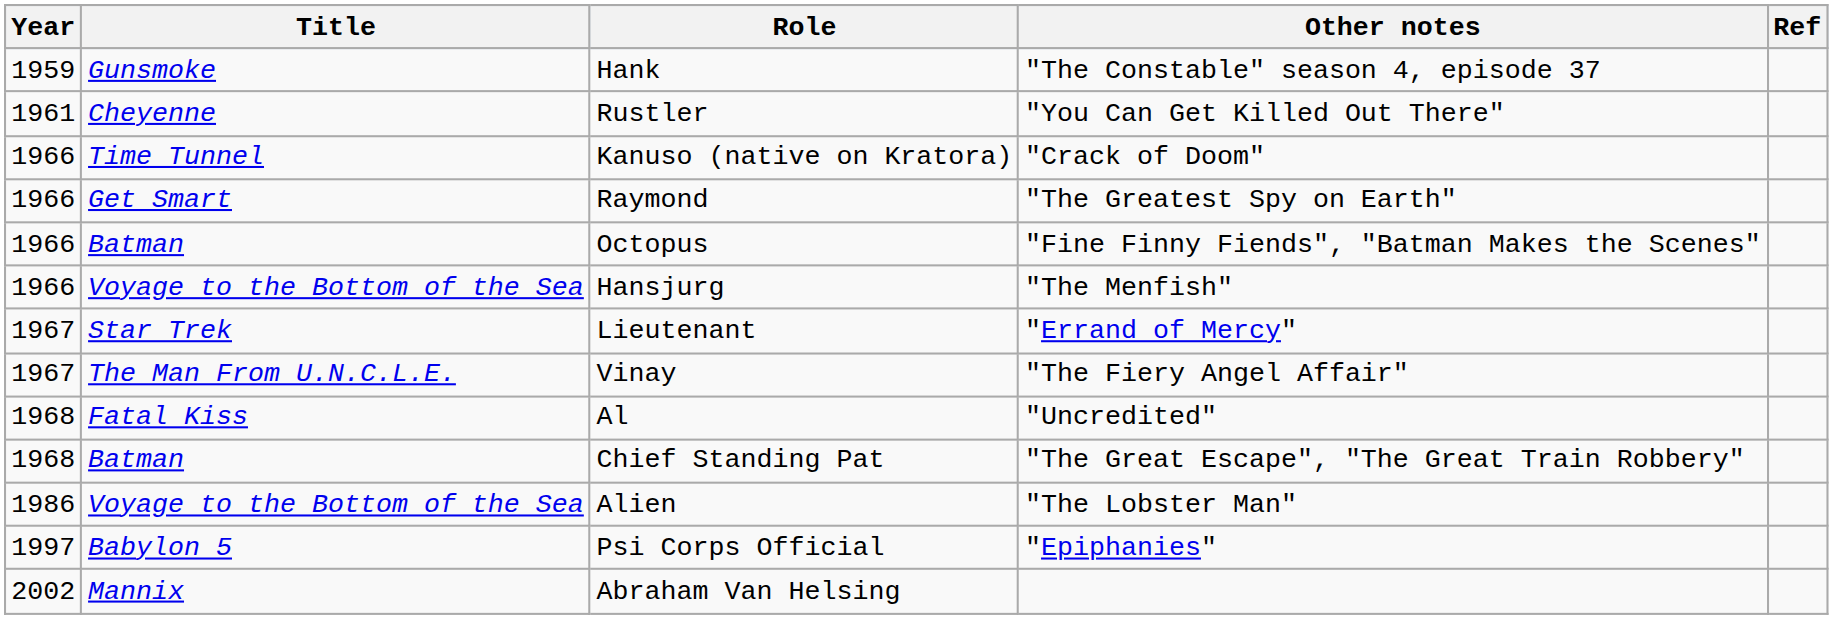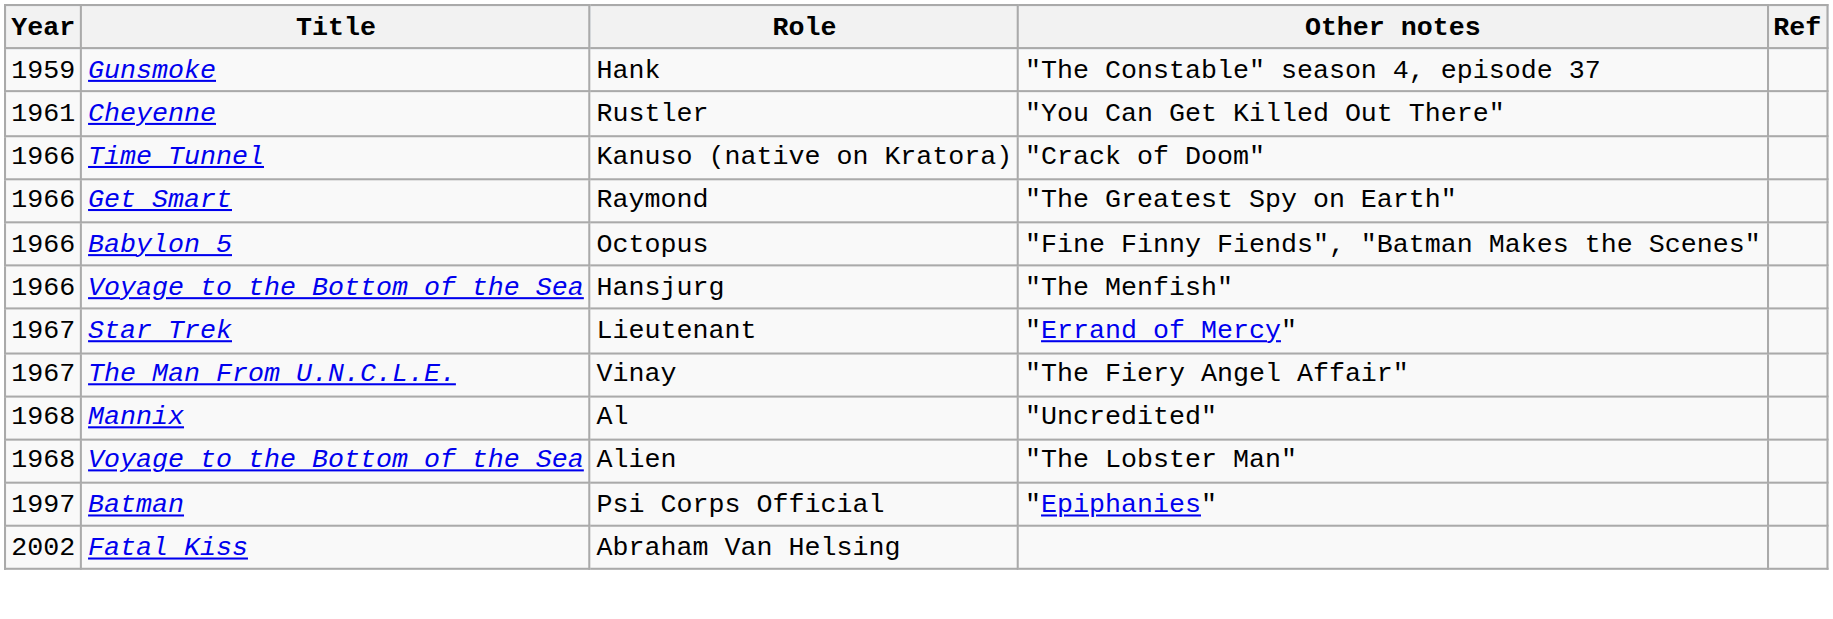Octopus | Title: Batman -> Babylon 5
Al | Title: Fatal Kiss -> Mannix
- row: 1968 | Batman | Chief Standing Pat | "The Great Escape", "The Great Train Robbery"
Alien | Year: 1986 -> 1968
Psi Corps Official | Title: Babylon 5 -> Batman
Abraham Van Helsing | Title: Mannix -> Fatal Kiss
